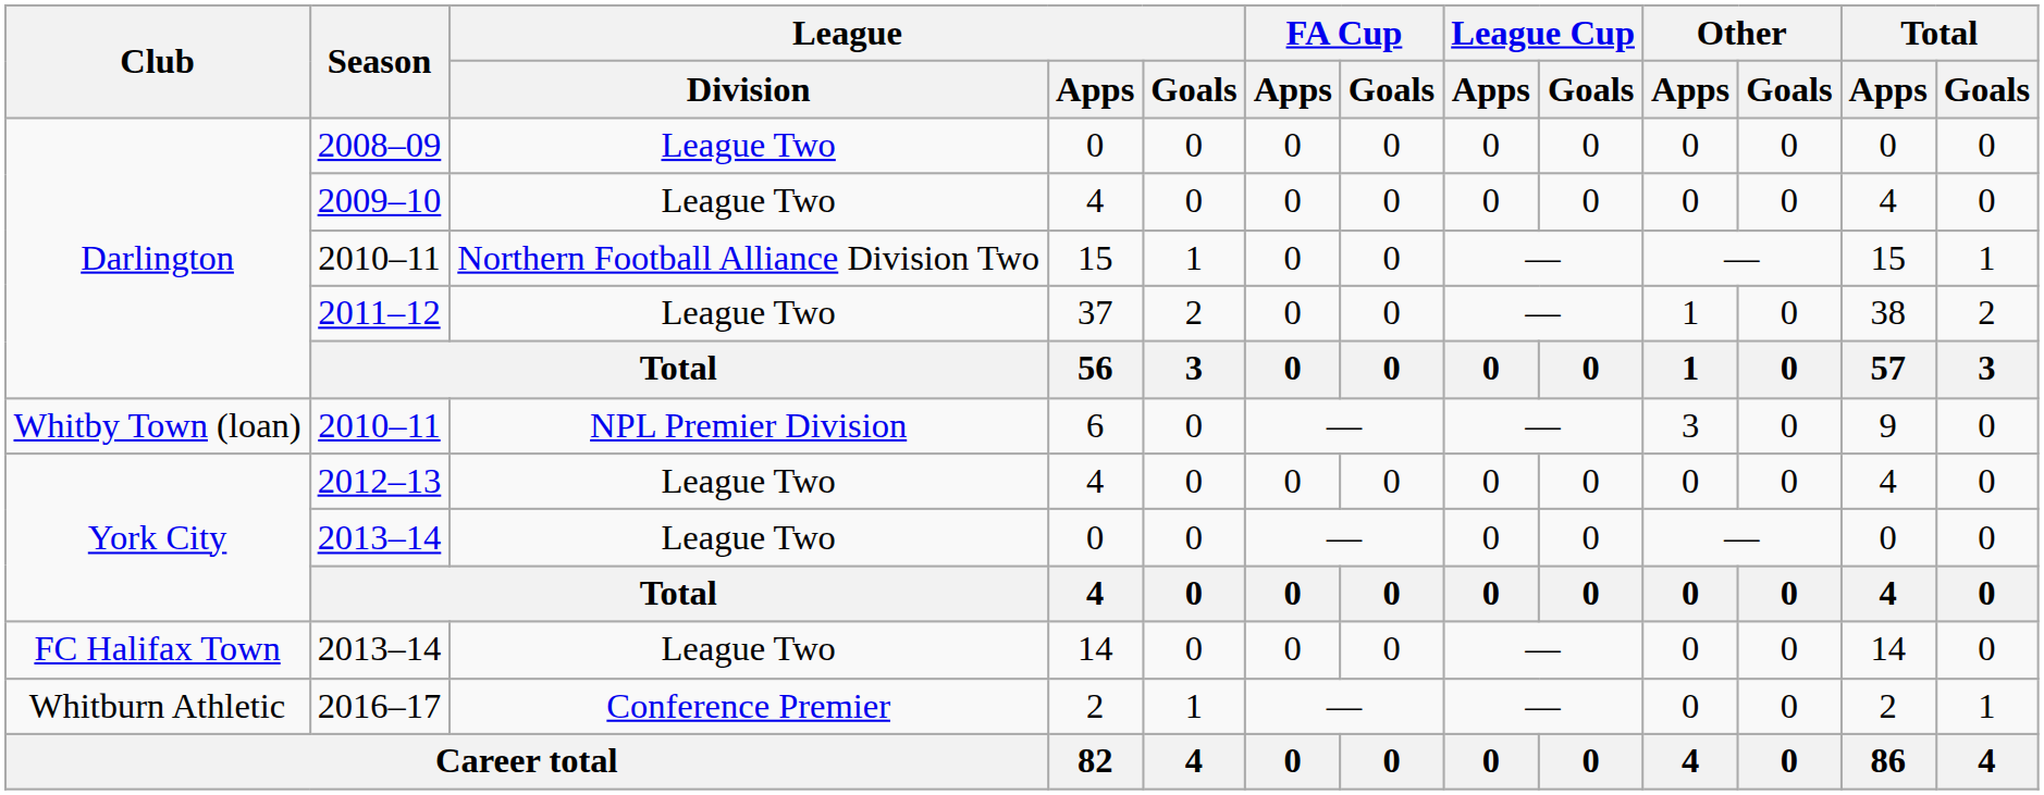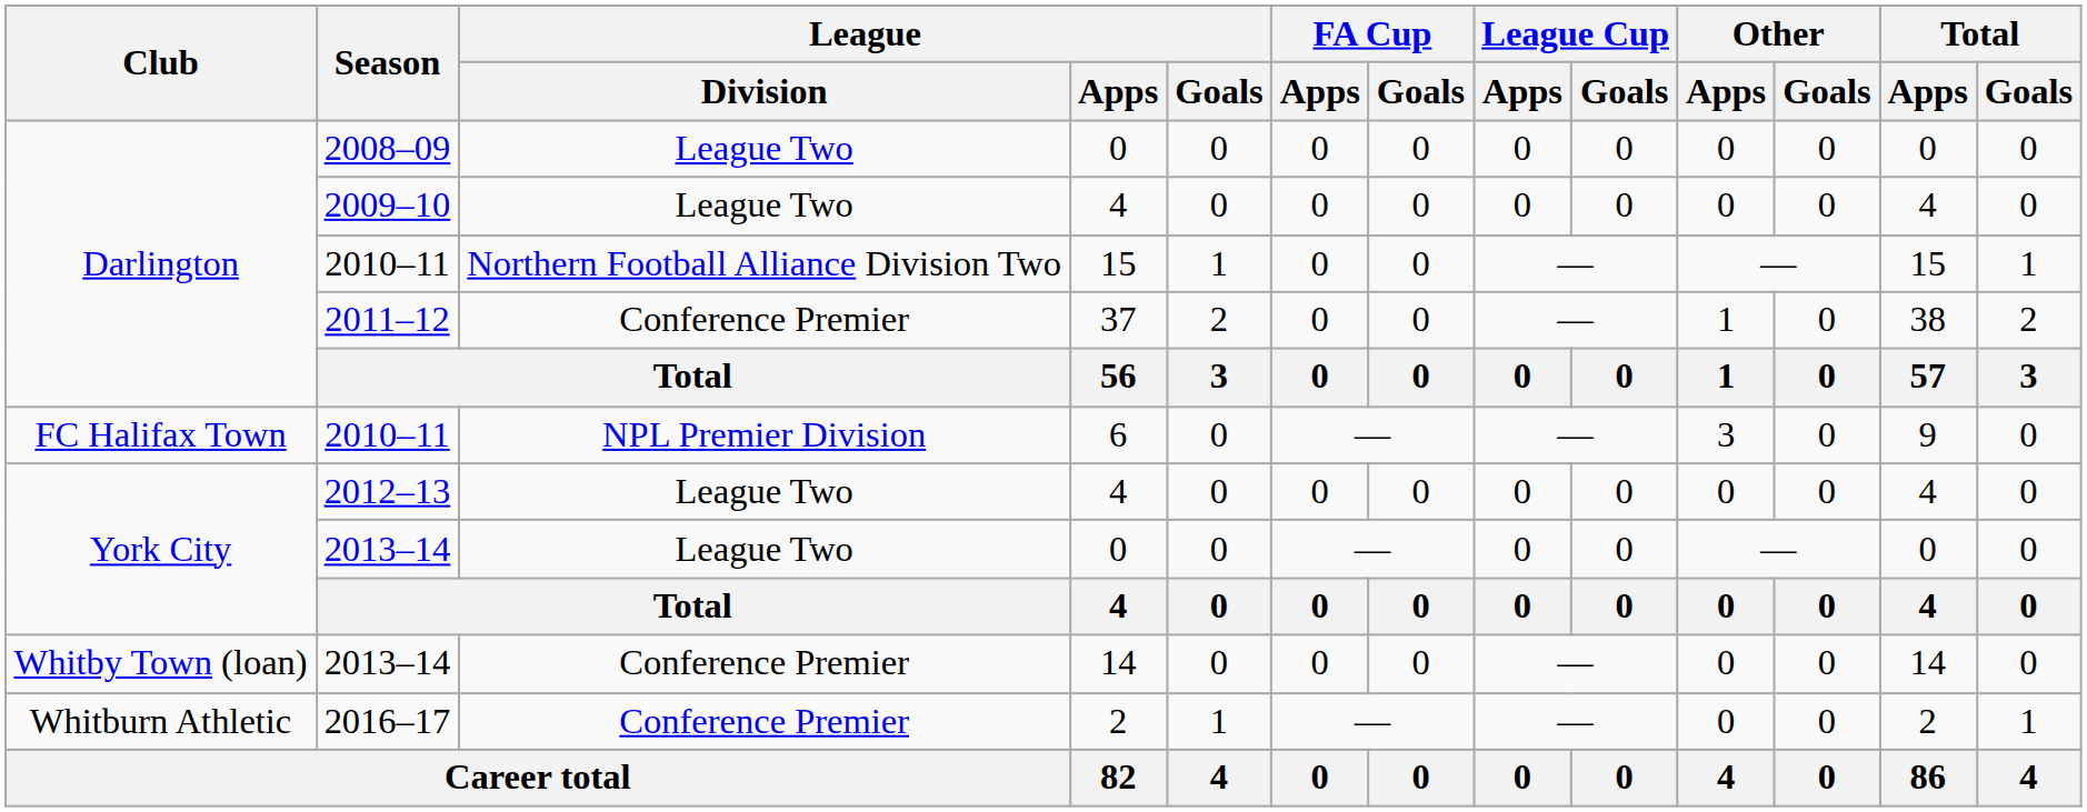2011–12 | League / Division: League Two -> Conference Premier
2010–11 / 6 | Club: Whitby Town (loan) -> FC Halifax Town
2013–14 / 14 | Club: FC Halifax Town -> Whitby Town (loan)
2013–14 / 14 | League / Division: League Two -> Conference Premier
